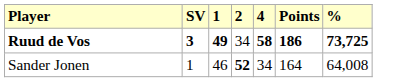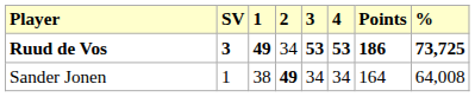+ column: 3 | 53 | 34
Ruud de Vos | 4: 58 -> 53
Sander Jonen | 1: 46 -> 38
Sander Jonen | 2: 52 -> 49
